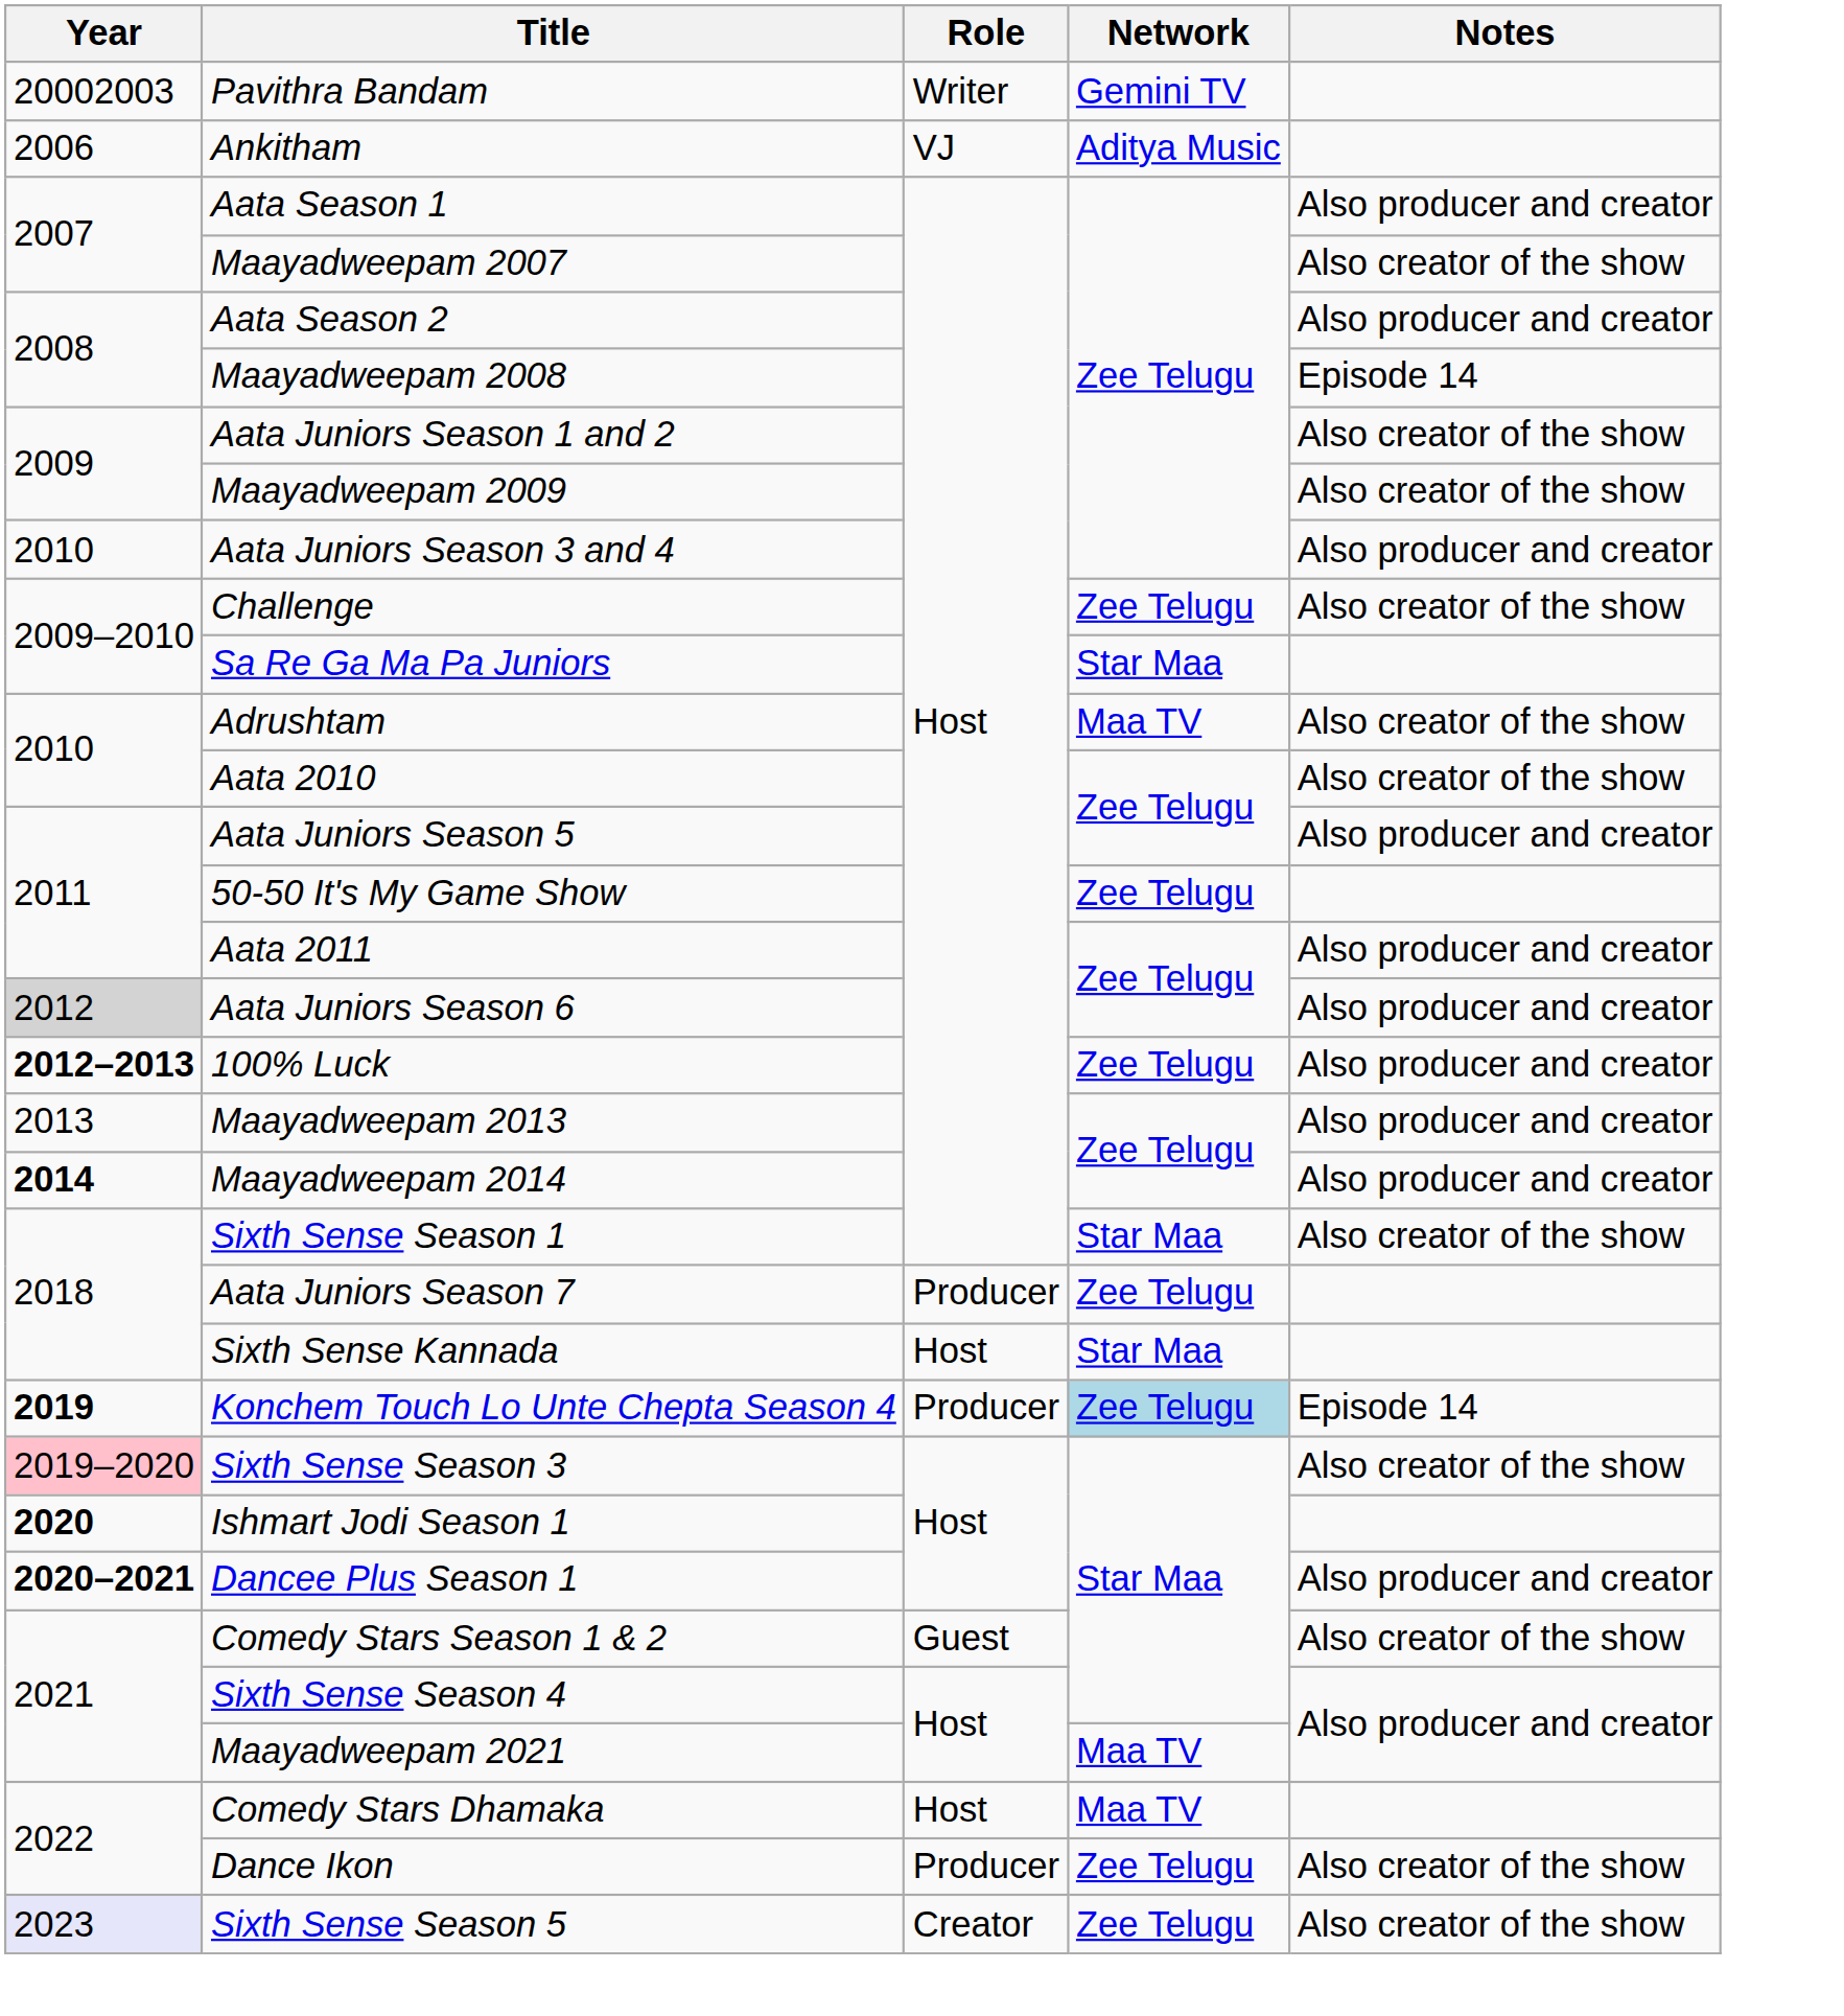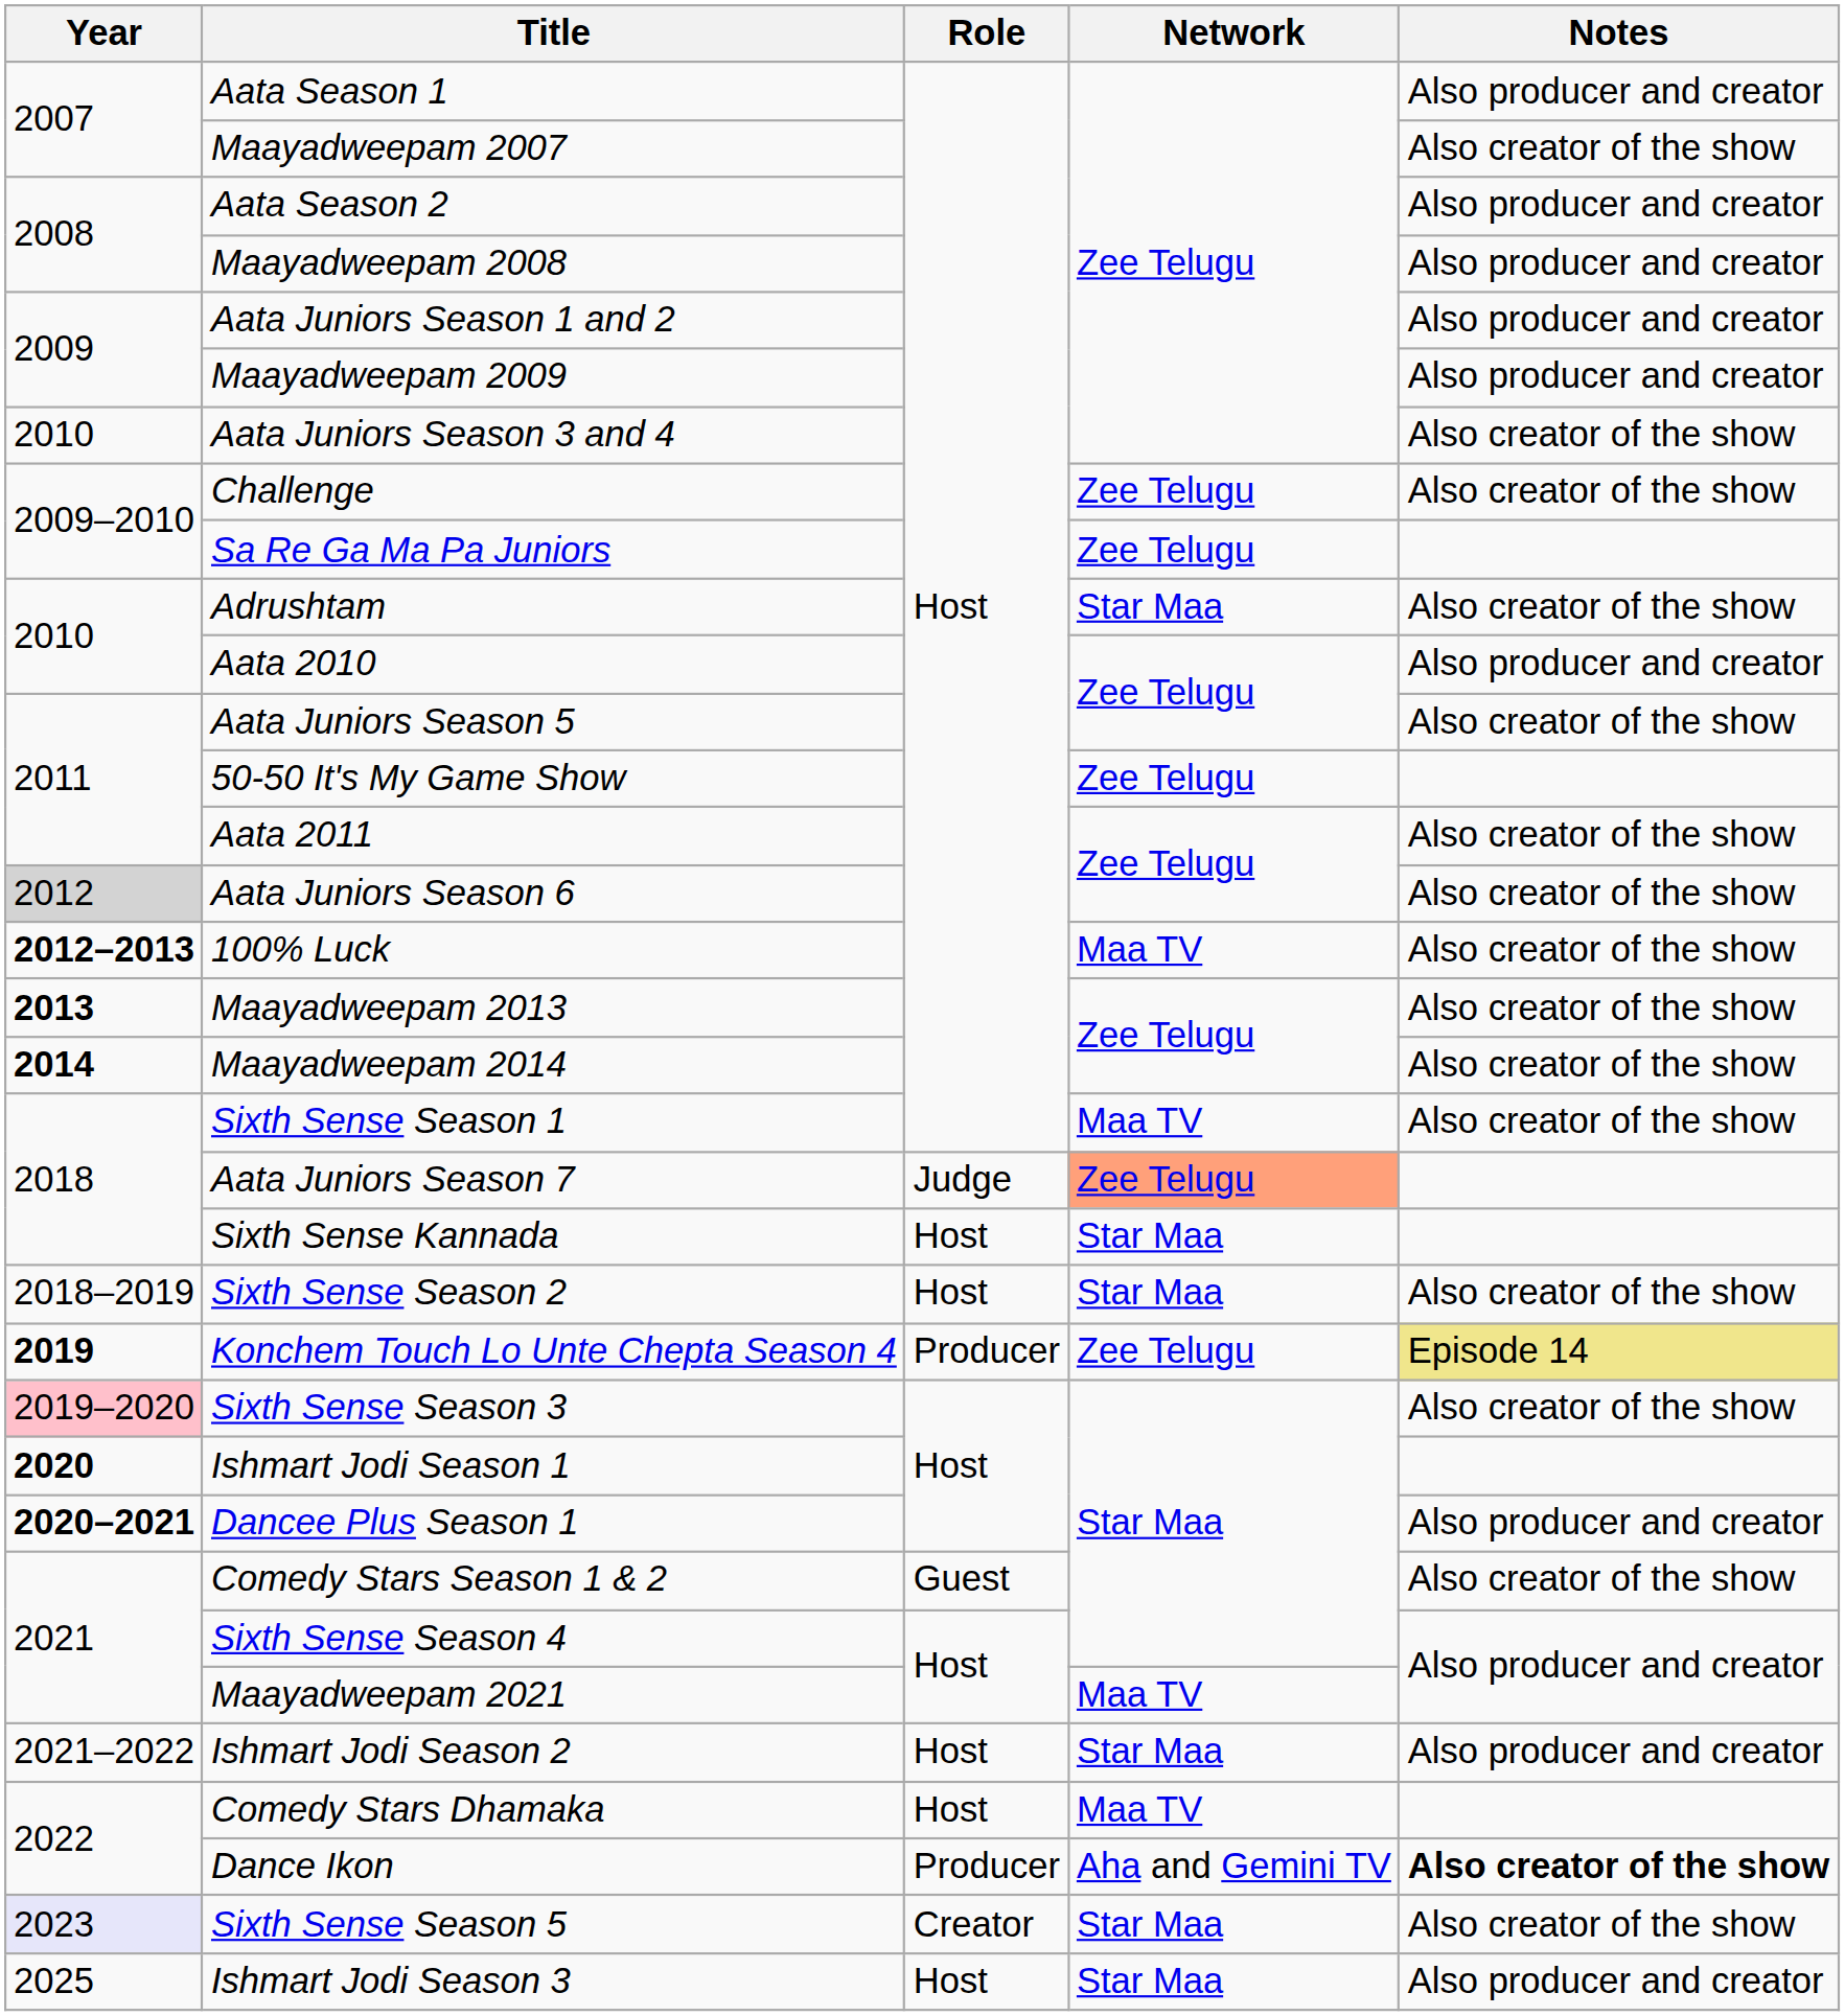- row: 20002003 | Pavithra Bandam | Writer | Gemini TV
- row: 2006 | Ankitham | VJ | Aditya Music
Maayadweepam 2008 | Notes: Episode 14 -> Also producer and creator
Aata Juniors Season 1 and 2 | Notes: Also creator of the show -> Also producer and creator
Maayadweepam 2009 | Notes: Also creator of the show -> Also producer and creator
Aata Juniors Season 3 and 4 | Notes: Also producer and creator -> Also creator of the show
Sa Re Ga Ma Pa Juniors | Network: Star Maa -> Zee Telugu
Adrushtam | Network: Maa TV -> Star Maa
Aata 2010 | Notes: Also creator of the show -> Also producer and creator
Aata Juniors Season 5 | Notes: Also producer and creator -> Also creator of the show
Aata 2011 | Notes: Also producer and creator -> Also creator of the show
Aata Juniors Season 6 | Notes: Also producer and creator -> Also creator of the show
100% Luck | Network: Zee Telugu -> Maa TV
100% Luck | Notes: Also producer and creator -> Also creator of the show
Maayadweepam 2013 | Year: normal -> bold
Maayadweepam 2013 | Notes: Also producer and creator -> Also creator of the show
Maayadweepam 2014 | Notes: Also producer and creator -> Also creator of the show
Sixth Sense Season 1 | Network: Star Maa -> Maa TV
Aata Juniors Season 7 | Role: Producer -> Judge
Aata Juniors Season 7 | Network: no background -> lightsalmon background
+ row: 2018–2019 | Sixth Sense Season 2 | Host | Star Maa | Also creator of the show
Konchem Touch Lo Unte Chepta Season 4 | Network: lightblue background -> no background
Konchem Touch Lo Unte Chepta Season 4 | Notes: no background -> khaki background
+ row: 2021–2022 | Ishmart Jodi Season 2 | Host | Star Maa | Also producer and creator
Dance Ikon | Network: Zee Telugu -> Aha and Gemini TV
Dance Ikon | Notes: normal -> bold
Sixth Sense Season 5 | Network: Zee Telugu -> Star Maa
+ row: 2025 | Ishmart Jodi Season 3 | Host | Star Maa | Also producer and creator
